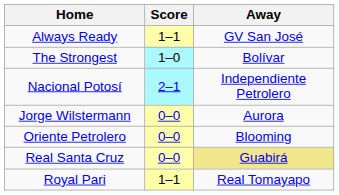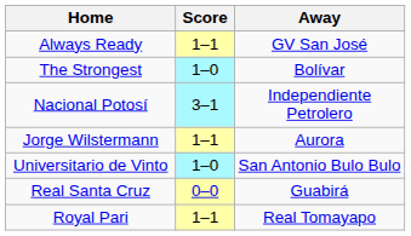Nacional Potosí | Score: 2–1 -> 3–1
Jorge Wilstermann | Score: 0–0 -> 1–1
+ row: Universitario de Vinto | 1–0 | San Antonio Bulo Bulo
- row: Oriente Petrolero | 0–0 | Blooming
Real Santa Cruz | Away: khaki background -> no background
